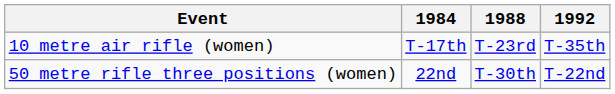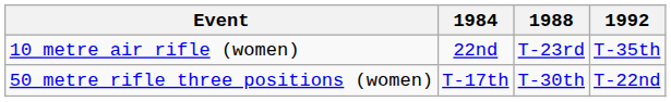10 metre air rifle (women) | 1984: T-17th -> 22nd
50 metre rifle three positions (women) | 1984: 22nd -> T-17th
